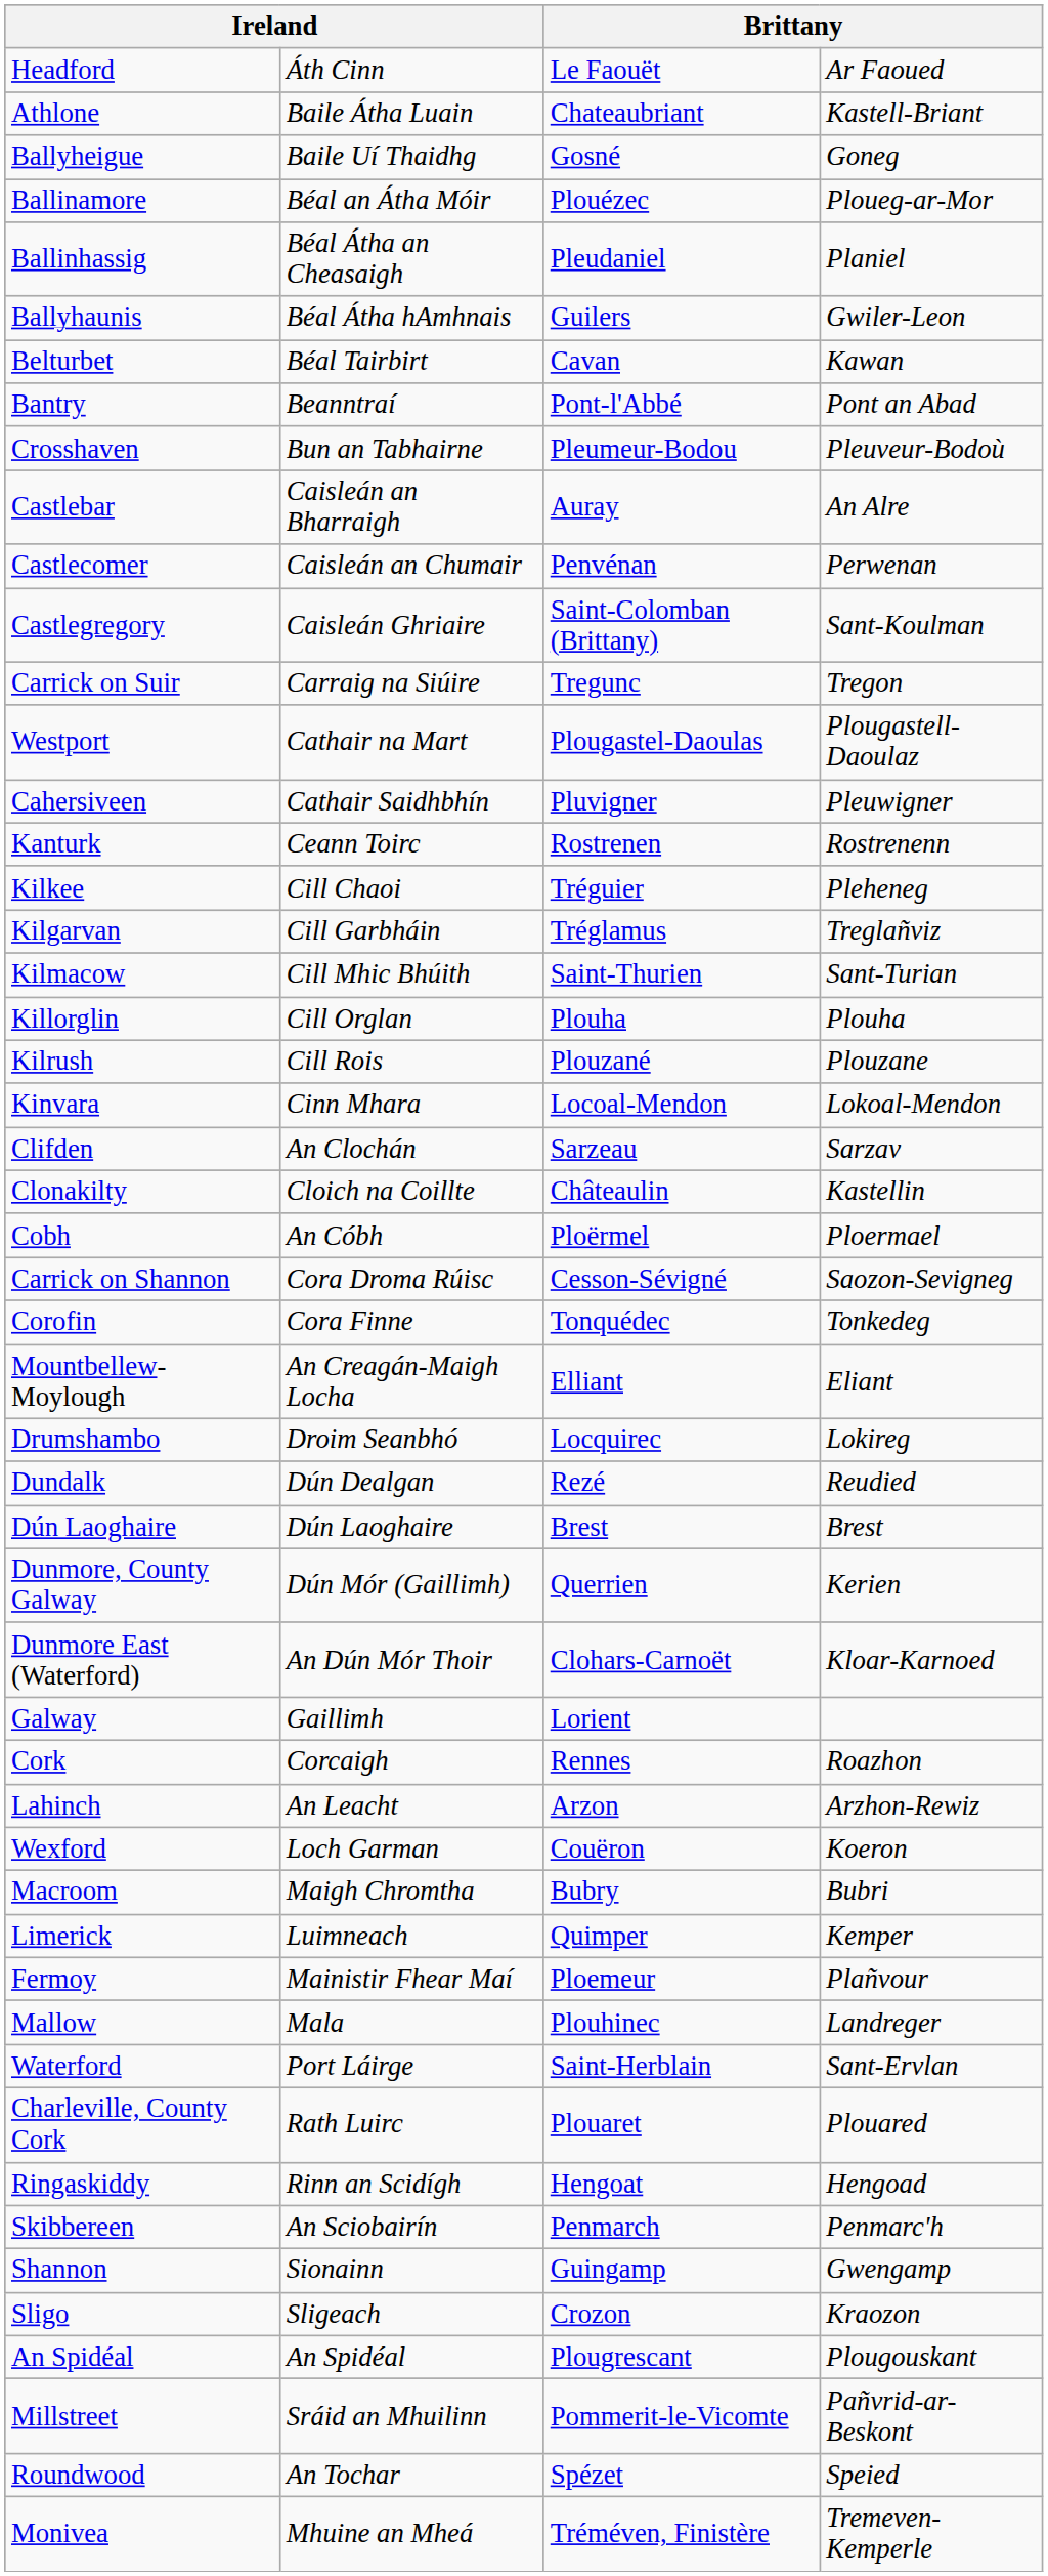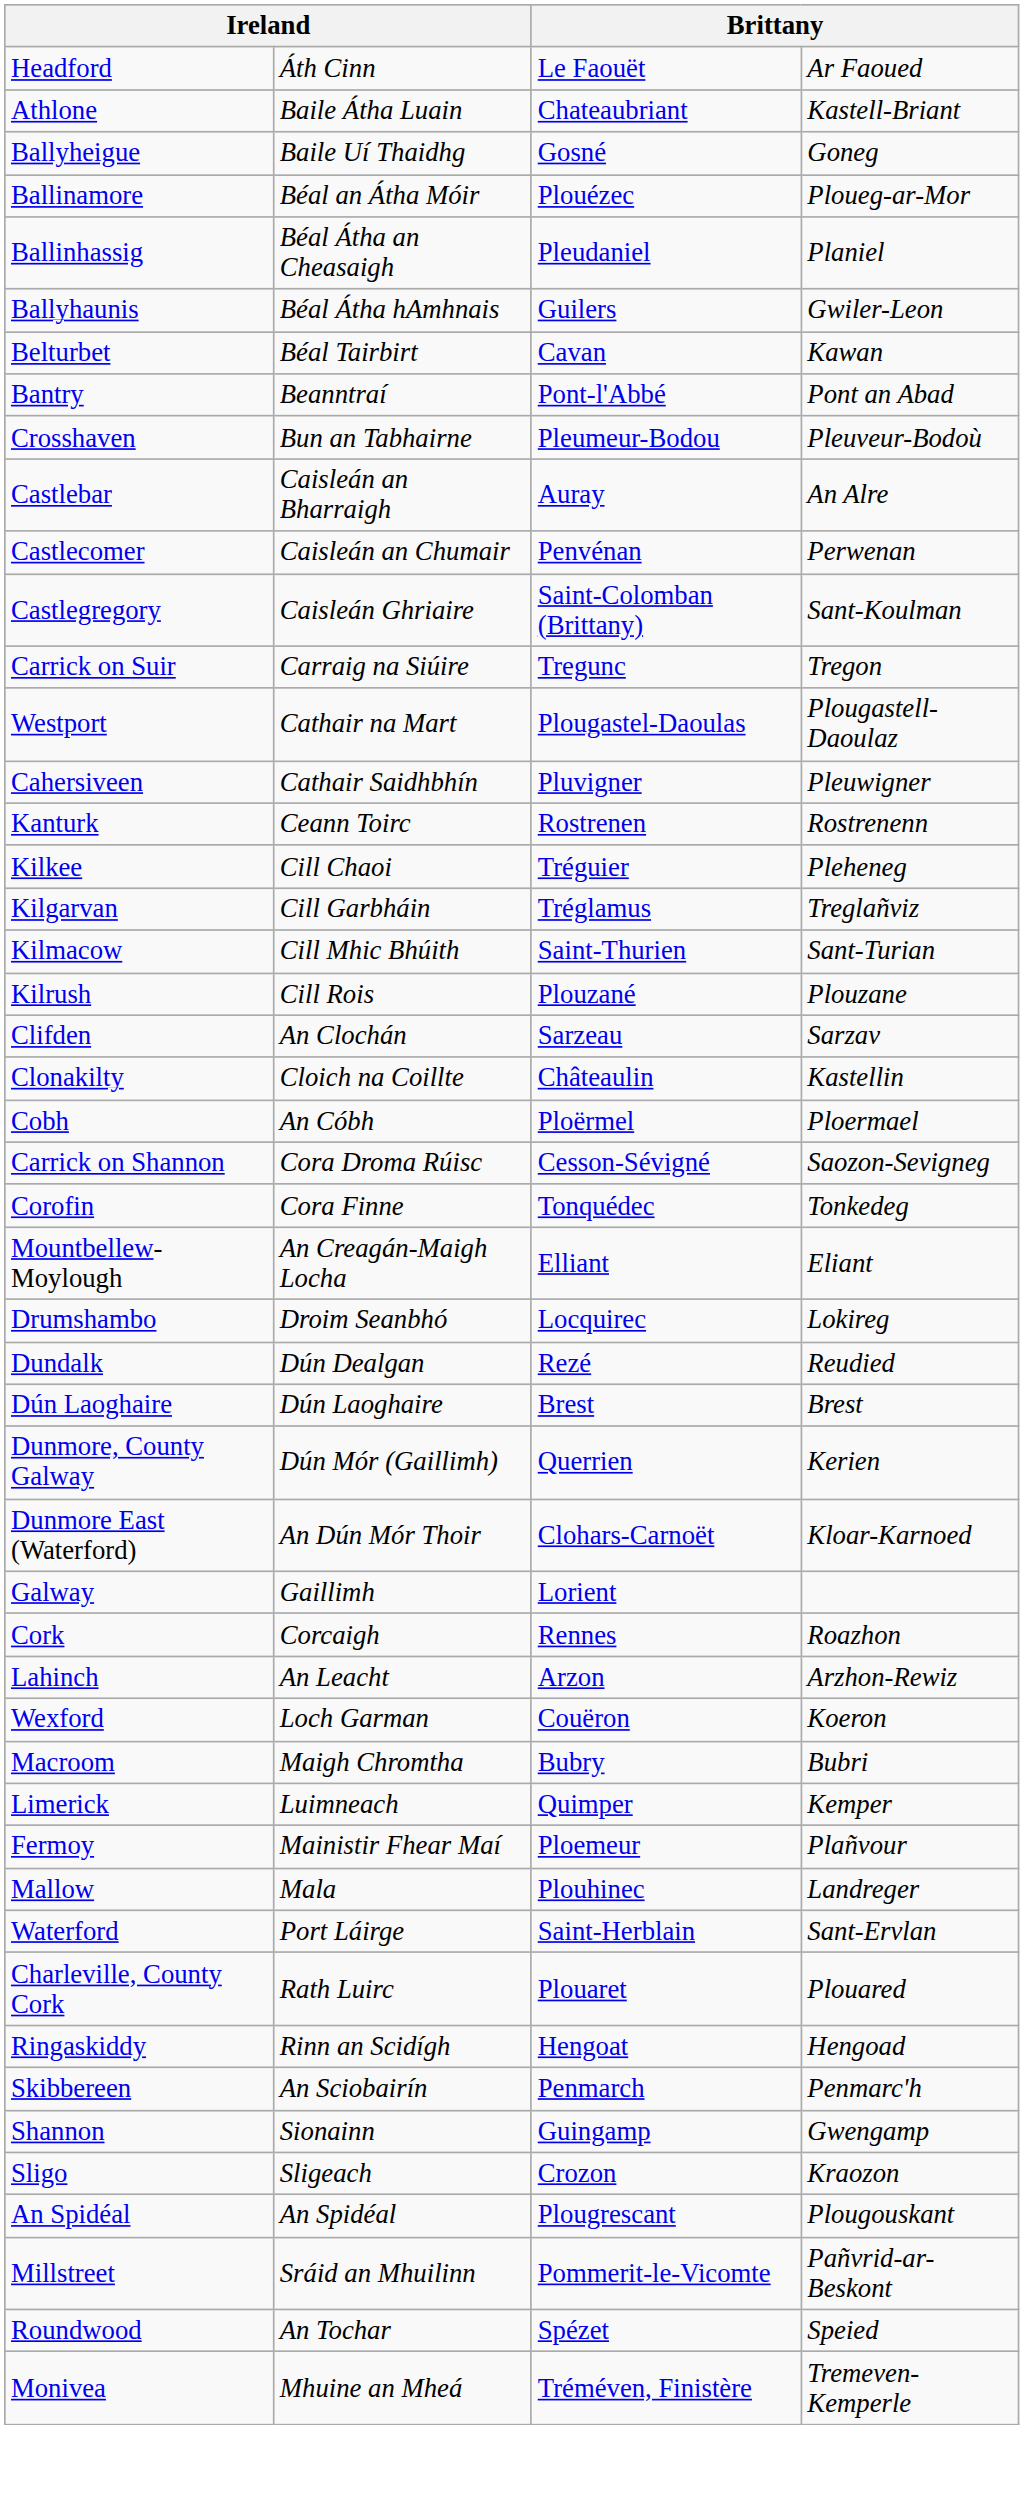- row: Killorglin | Cill Orglan | Plouha | Plouha
- row: Kinvara | Cinn Mhara | Locoal-Mendon | Lokoal-Mendon
